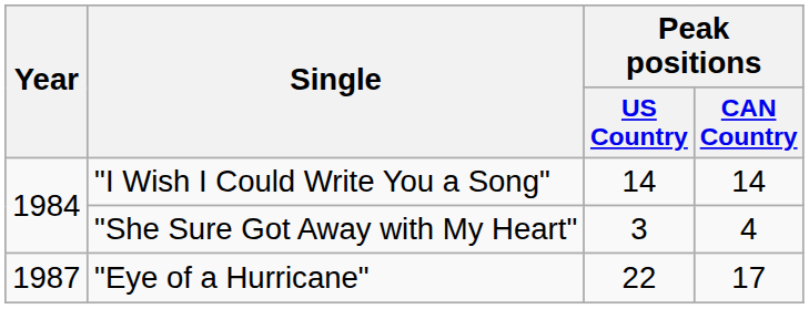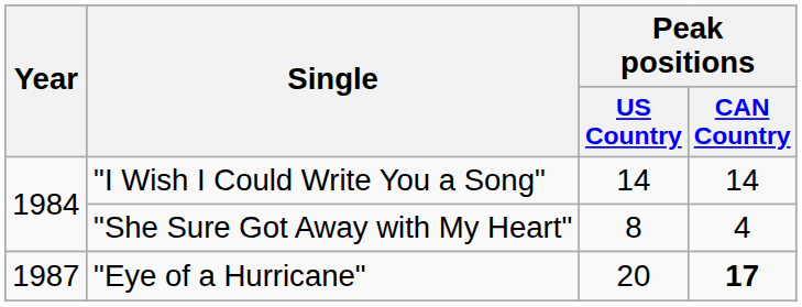"She Sure Got Away with My Heart" | Peak positions / US Country: 3 -> 8
"Eye of a Hurricane" | Peak positions / US Country: 22 -> 20
"Eye of a Hurricane" | Peak positions / CAN Country: normal -> bold
